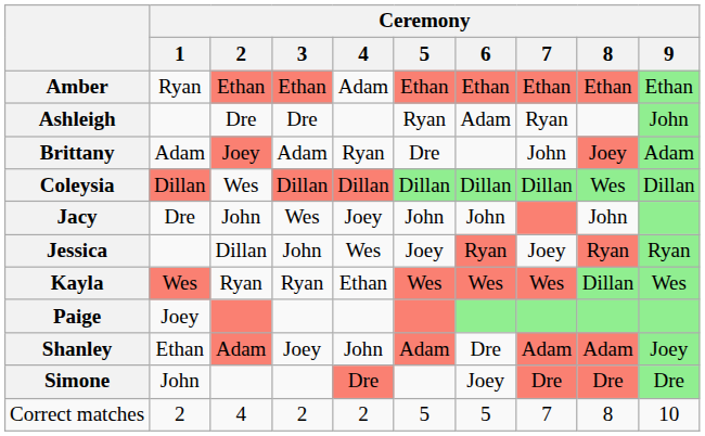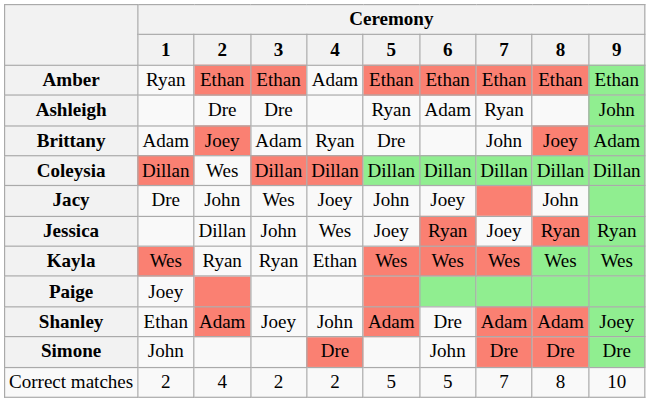Coleysia | Ceremony / 8: Wes -> Dillan
Jacy | Ceremony / 6: John -> Joey
Kayla | Ceremony / 8: Dillan -> Wes
Simone | Ceremony / 6: Joey -> John
